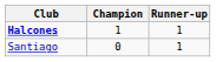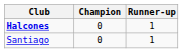Halcones | Champion: 1 -> 0
